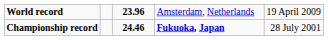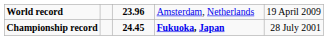Championship record | column 3: 24.46 -> 24.45
